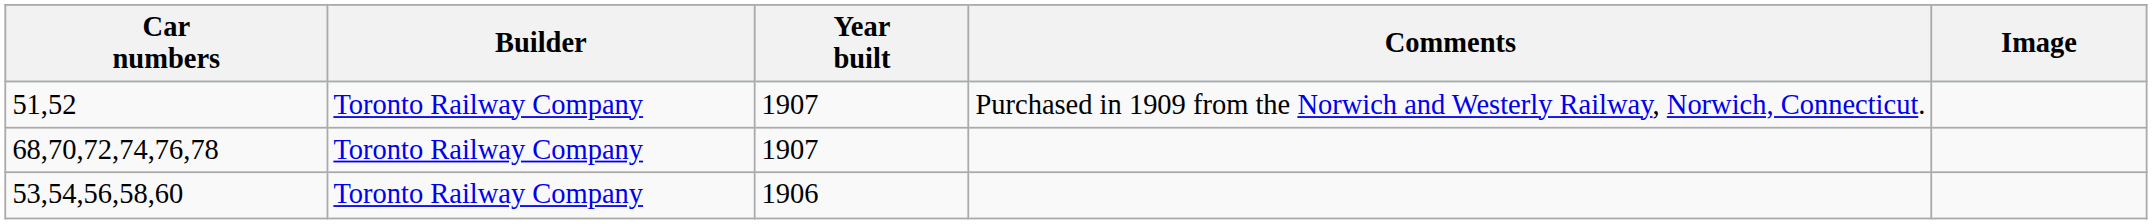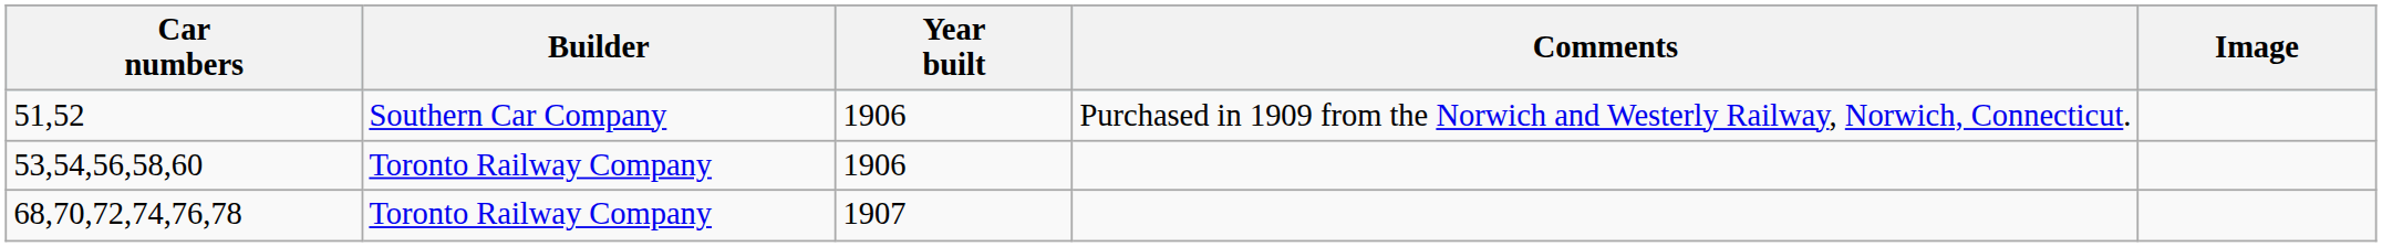51,52 | Builder: Toronto Railway Company -> Southern Car Company
51,52 | Year built: 1907 -> 1906
rows swapped: 53,54,56,58,60 <-> 68,70,72,74,76,78
